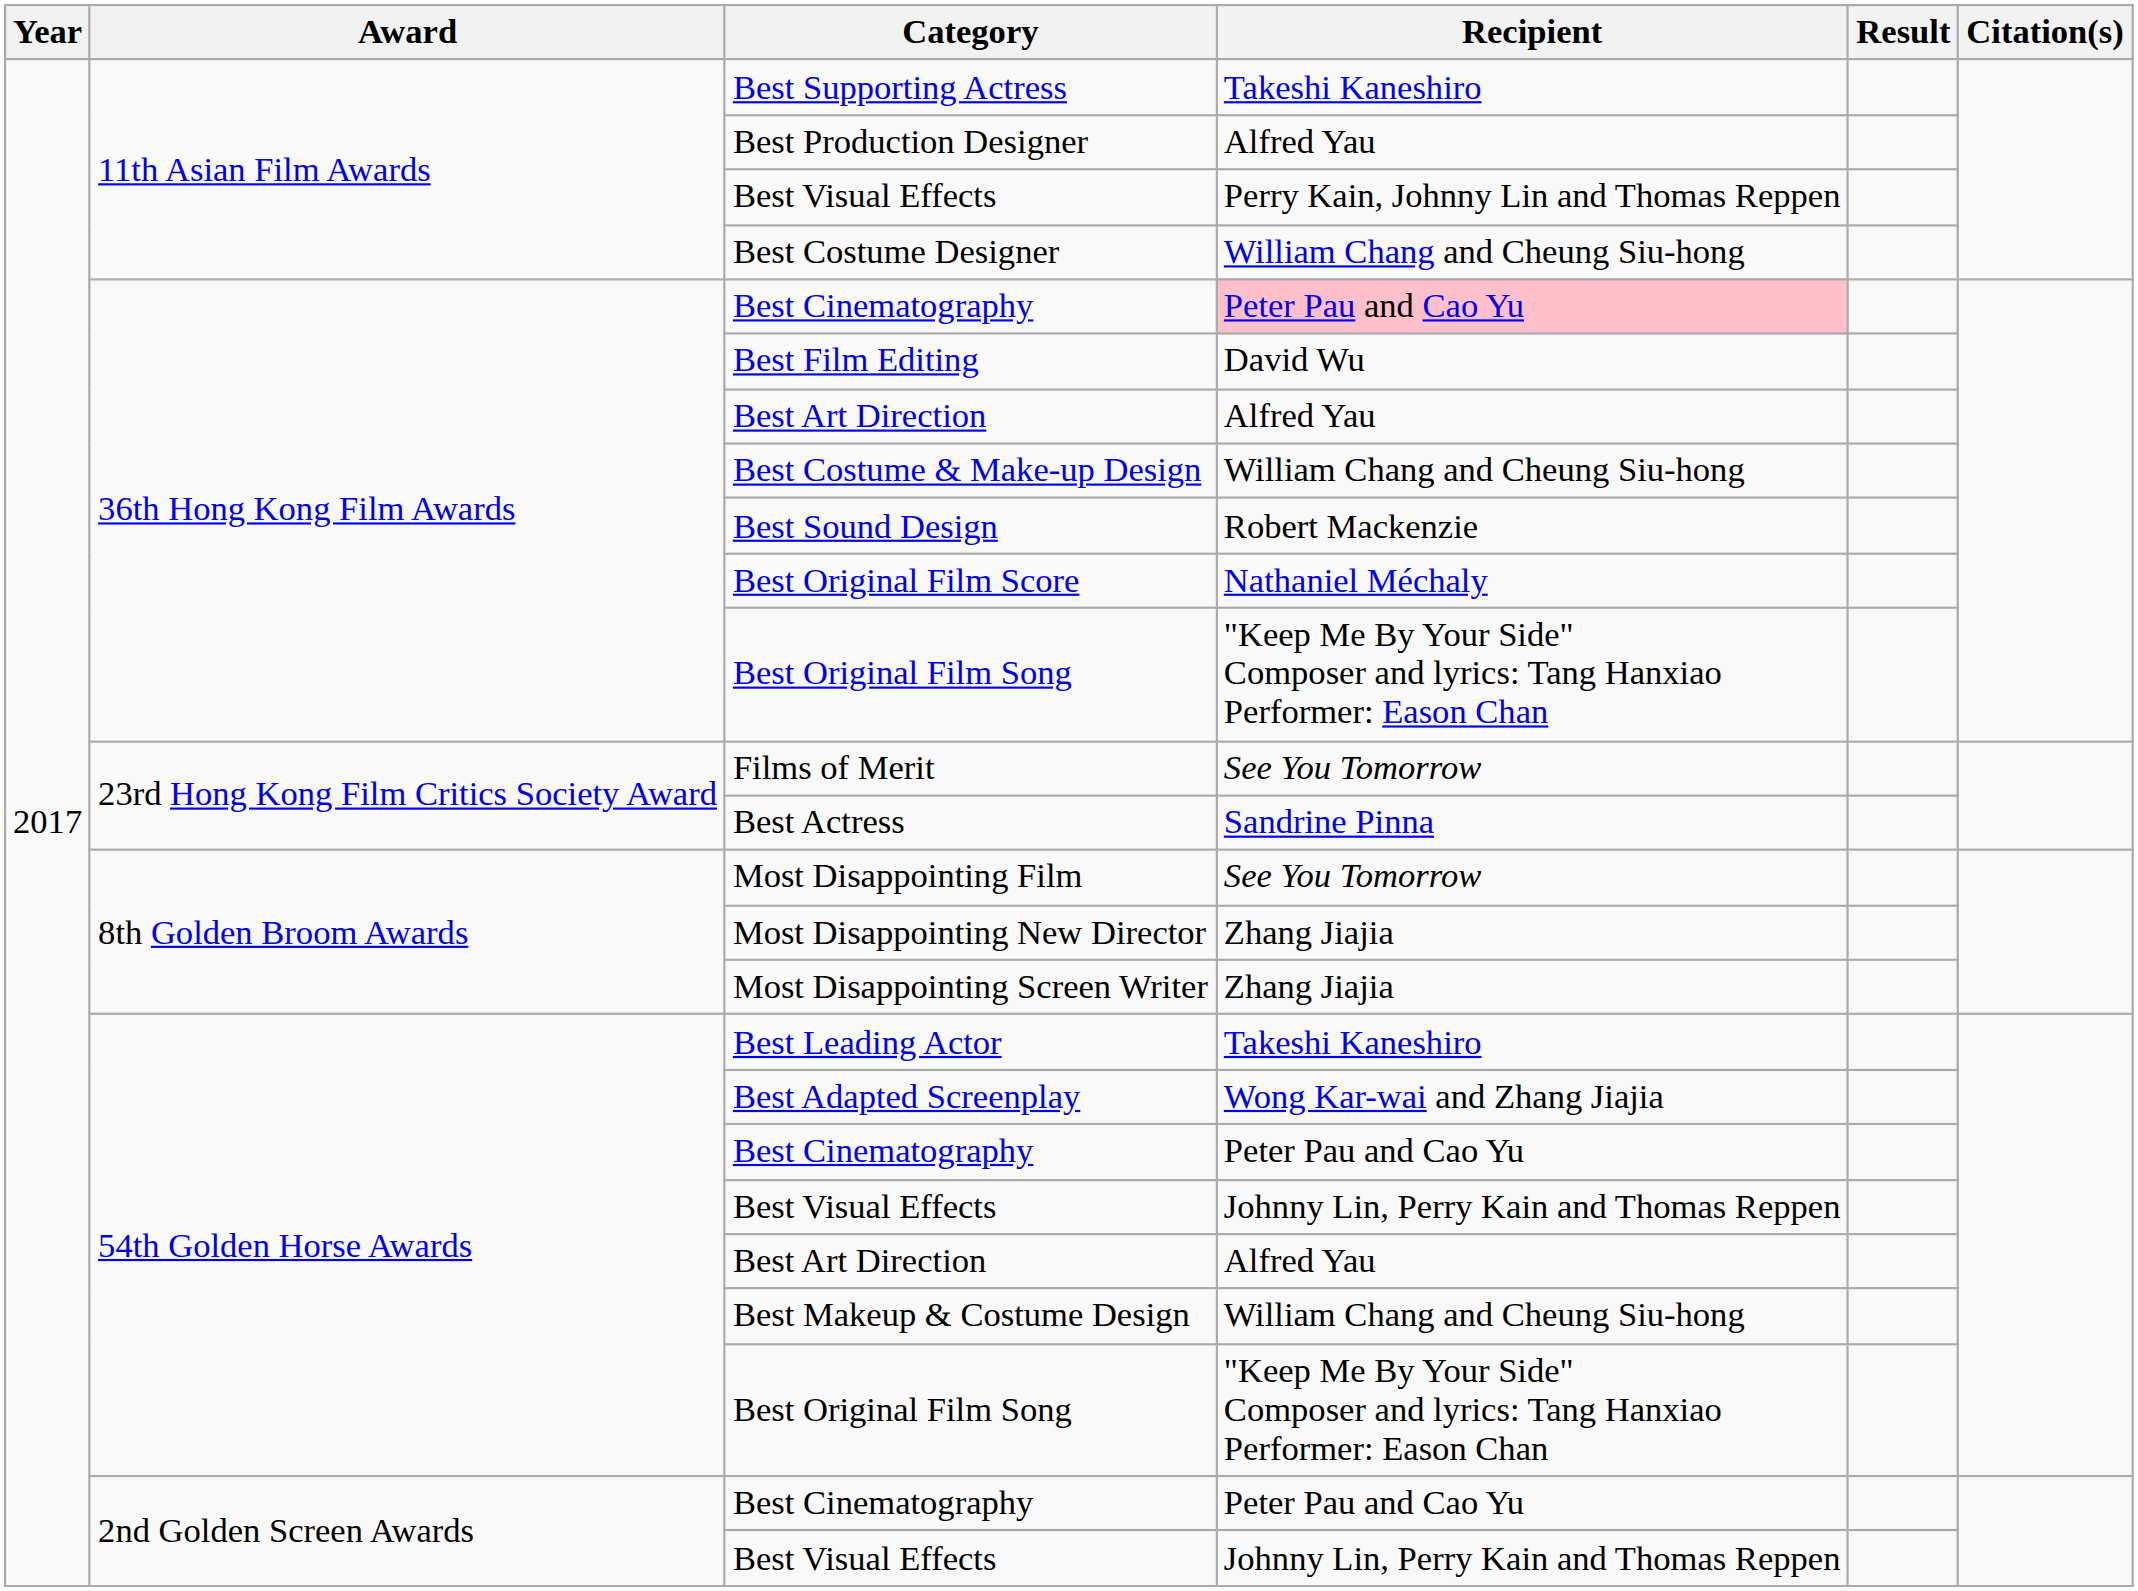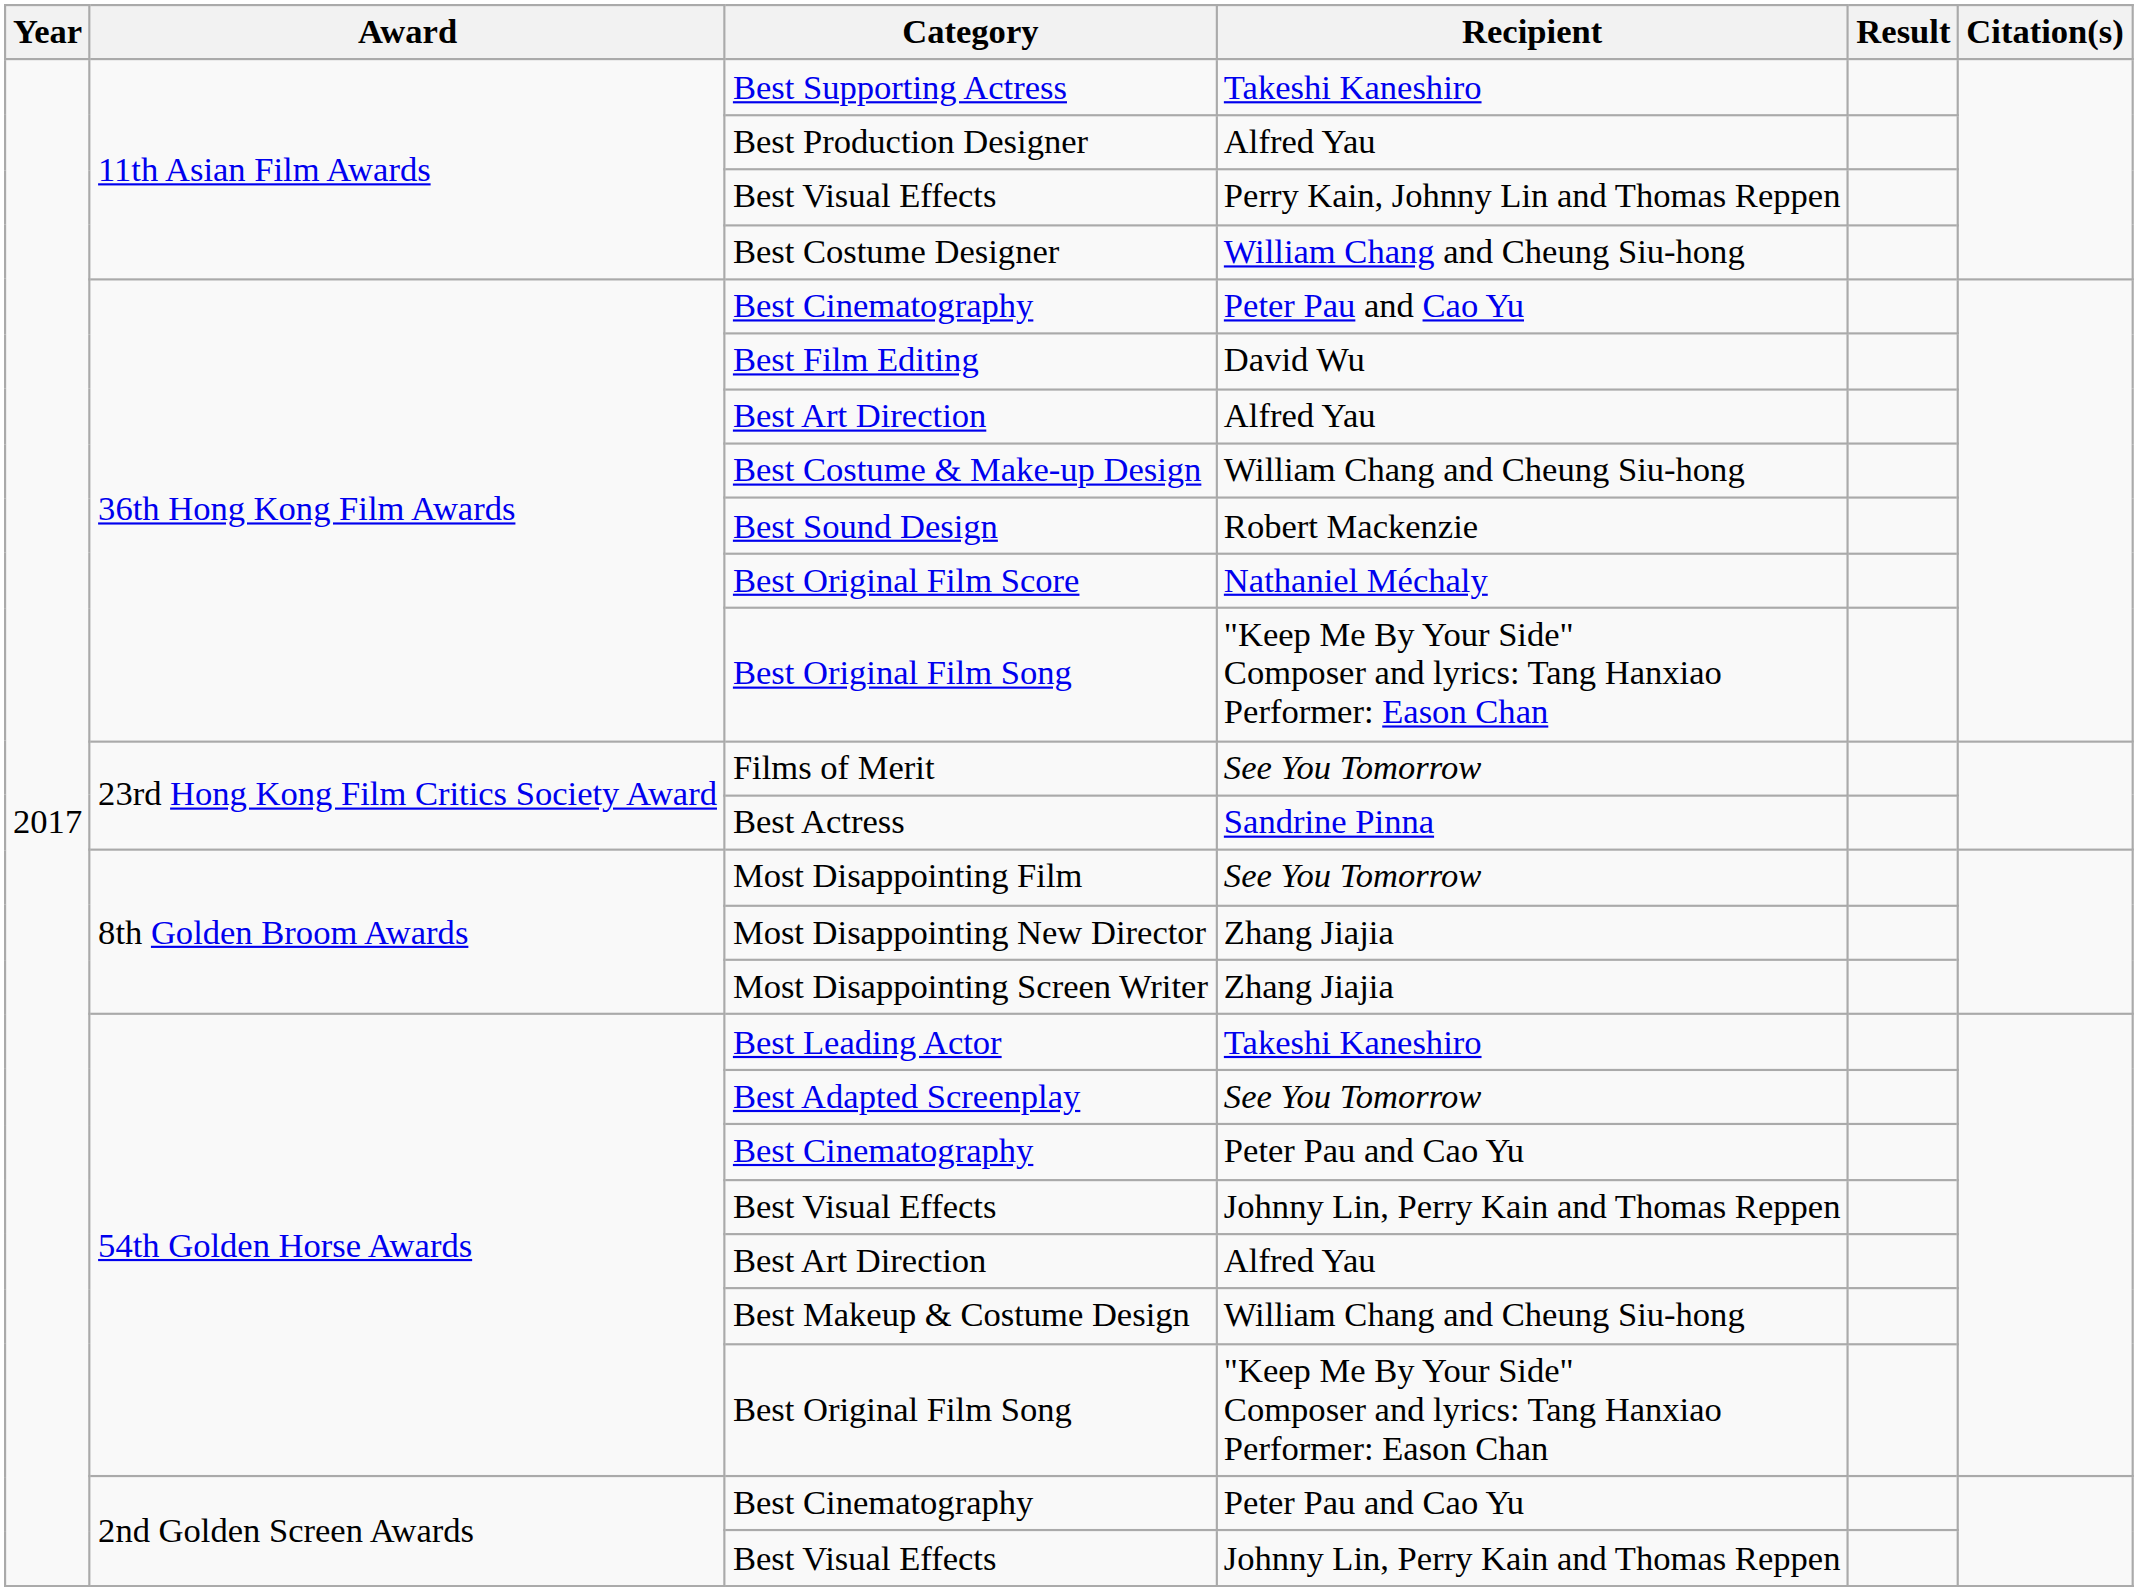36th Hong Kong Film Awards / Best Cinematography | Recipient: pink background -> no background
Best Adapted Screenplay | Recipient: Wong Kar-wai and Zhang Jiajia -> See You Tomorrow
